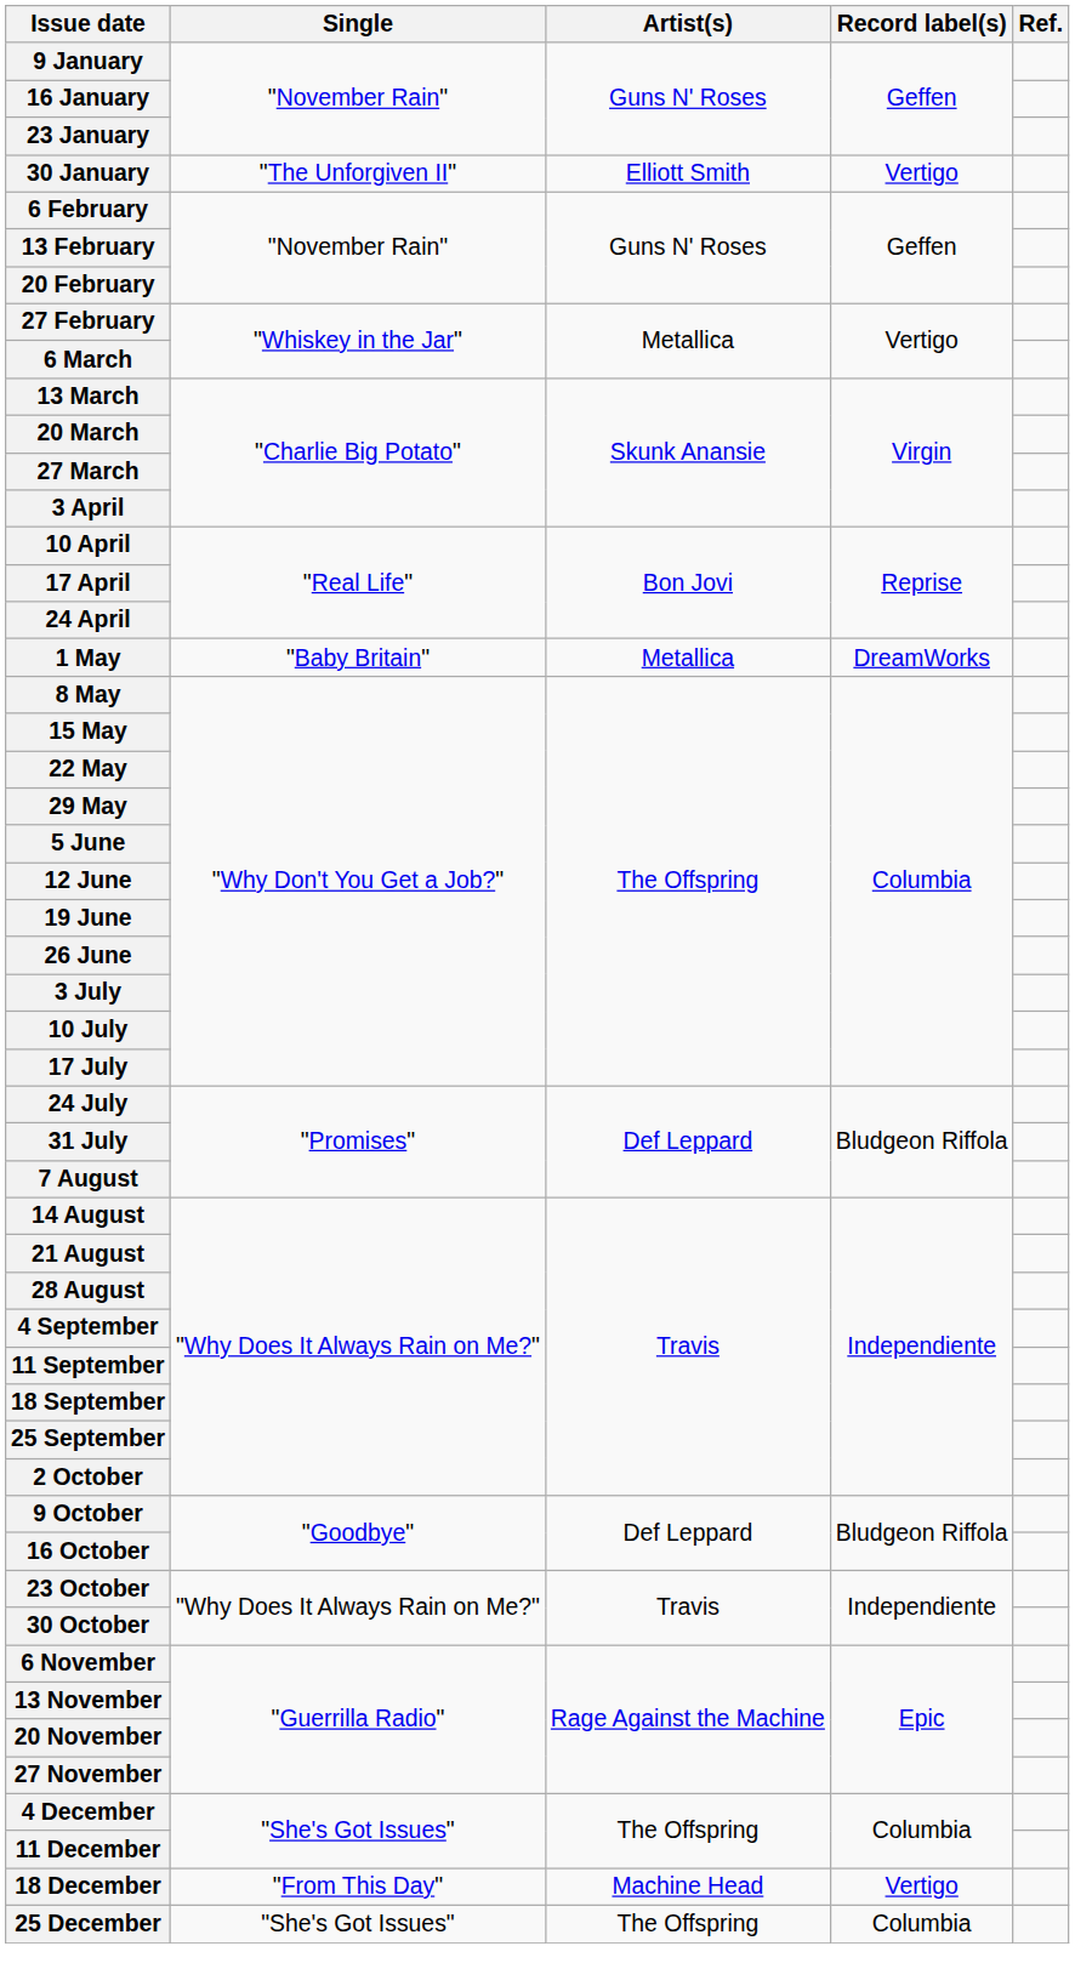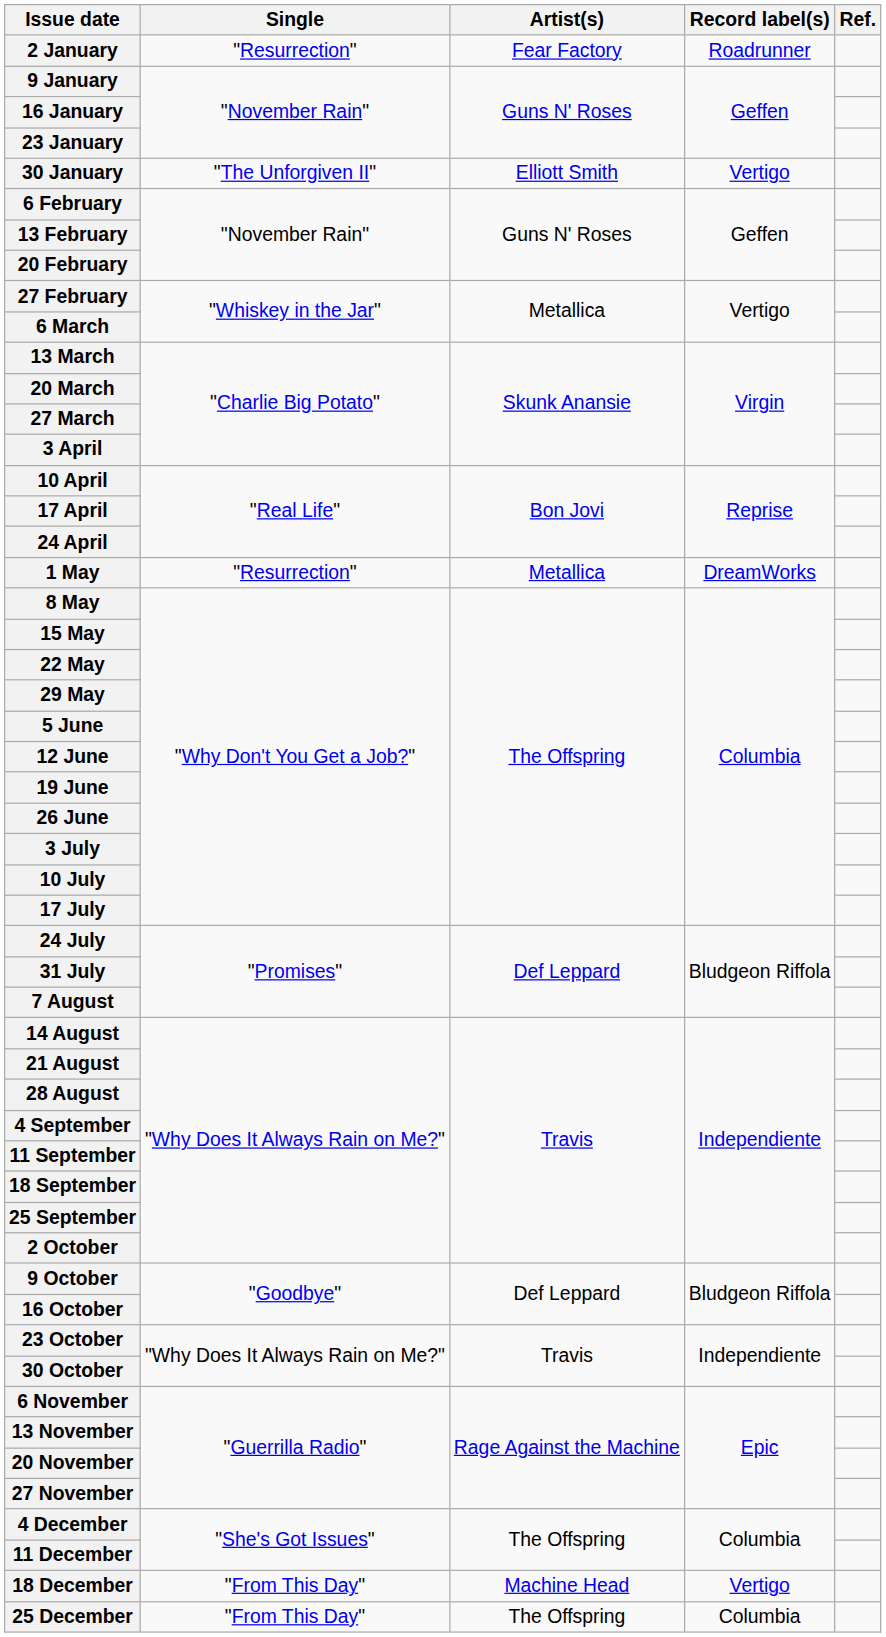+ row: 2 January | "Resurrection" | Fear Factory | Roadrunner
1 May | Single: "Baby Britain" -> "Resurrection"
25 December | Single: "She's Got Issues" -> "From This Day"
